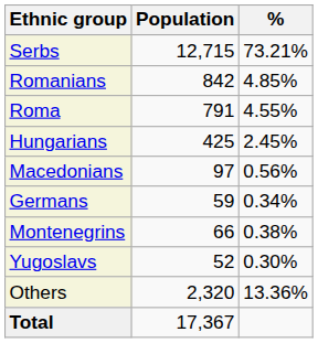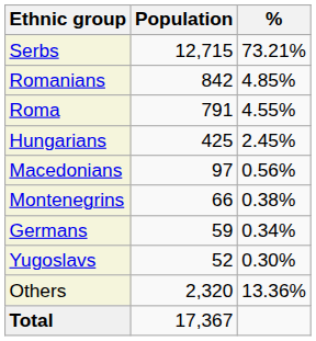rows swapped: Montenegrins <-> Germans
